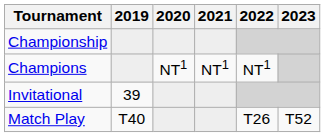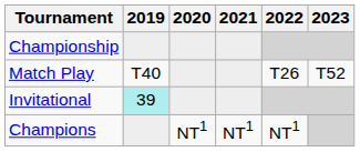rows swapped: Match Play <-> Champions
Invitational | 2019: no background -> paleturquoise background
